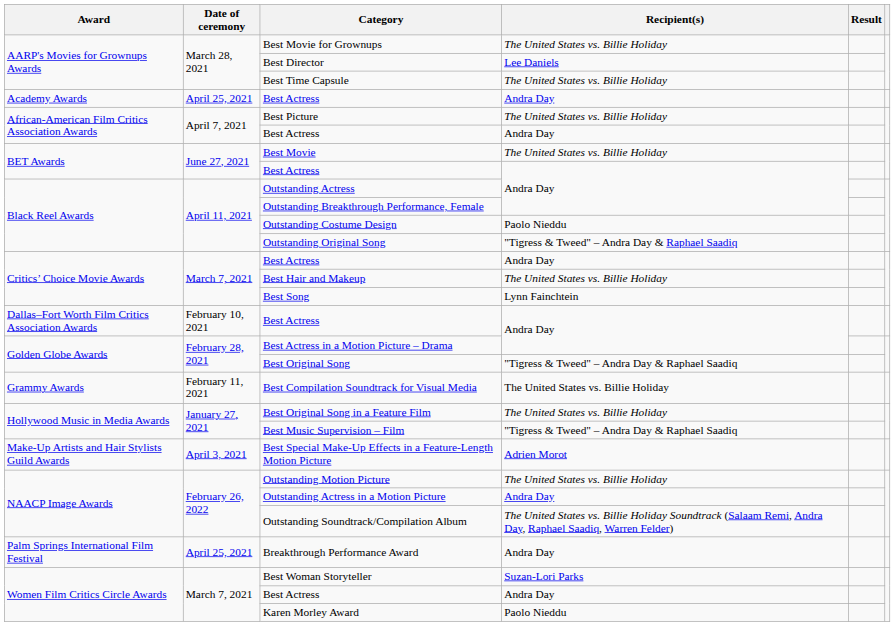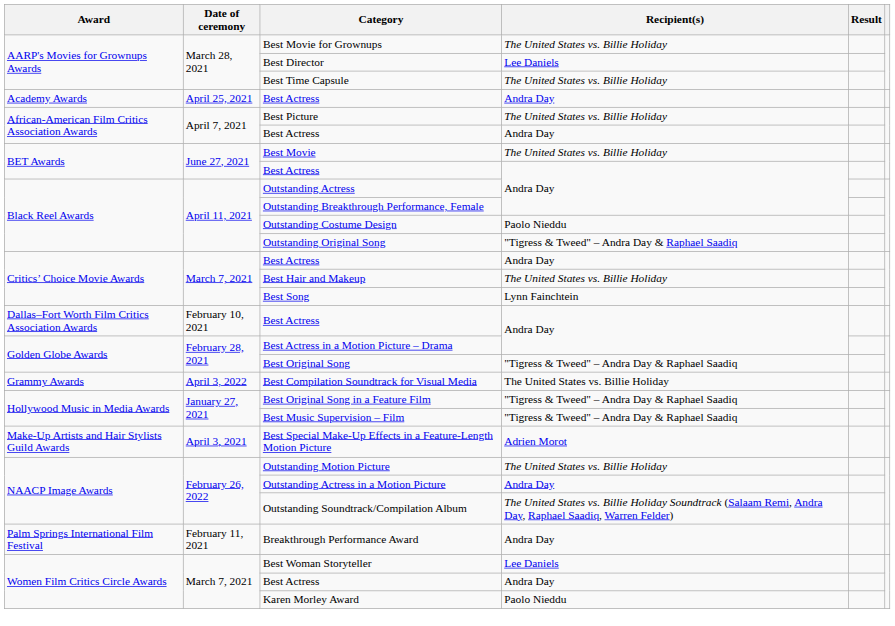Best Compilation Soundtrack for Visual Media | Date of ceremony: February 11, 2021 -> April 3, 2022
Best Original Song in a Feature Film | Recipient(s): The United States vs. Billie Holiday -> "Tigress & Tweed" – Andra Day & Raphael Saadiq
Breakthrough Performance Award | Date of ceremony: April 25, 2021 -> February 11, 2021
Best Woman Storyteller | Recipient(s): Suzan-Lori Parks -> Lee Daniels
